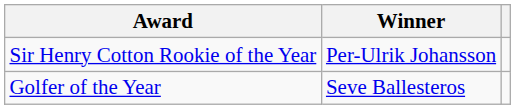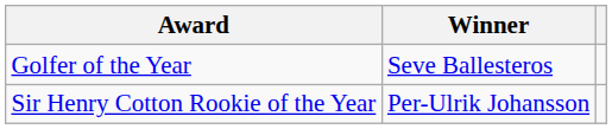rows swapped: Golfer of the Year <-> Sir Henry Cotton Rookie of the Year
